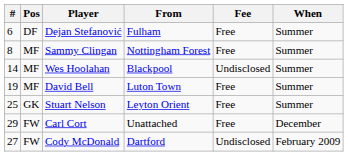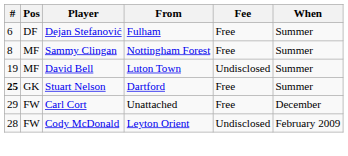- row: 14 | MF | Wes Hoolahan | Blackpool | Undisclosed | Summer
David Bell | Fee: Free -> Undisclosed
Stuart Nelson | #: normal -> bold
Stuart Nelson | From: Leyton Orient -> Dartford
Cody McDonald | #: 27 -> 28
Cody McDonald | From: Dartford -> Leyton Orient
